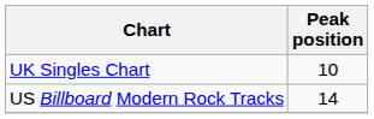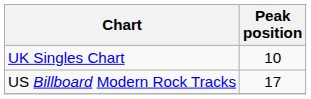US Billboard Modern Rock Tracks | Peak position: 14 -> 17
